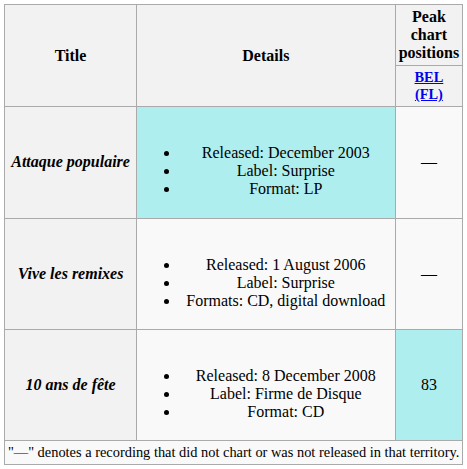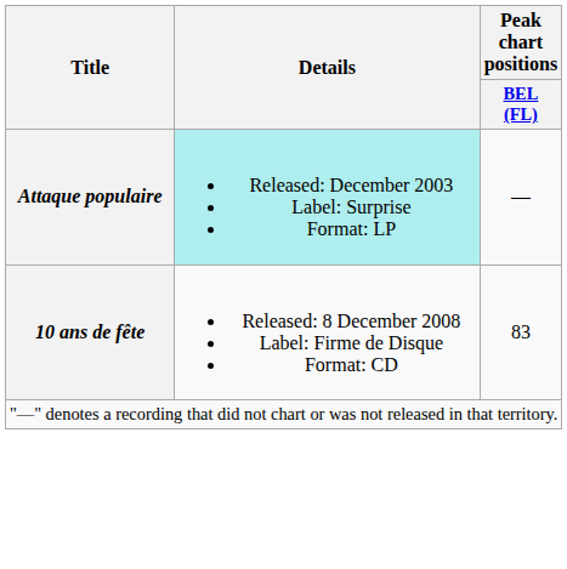- row: Vive les remixes | Released: 1 August 2006 Label: Surprise Formats: CD, digital download | —
10 ans de fête | Peak chart positions / BEL (FL): paleturquoise background -> no background
